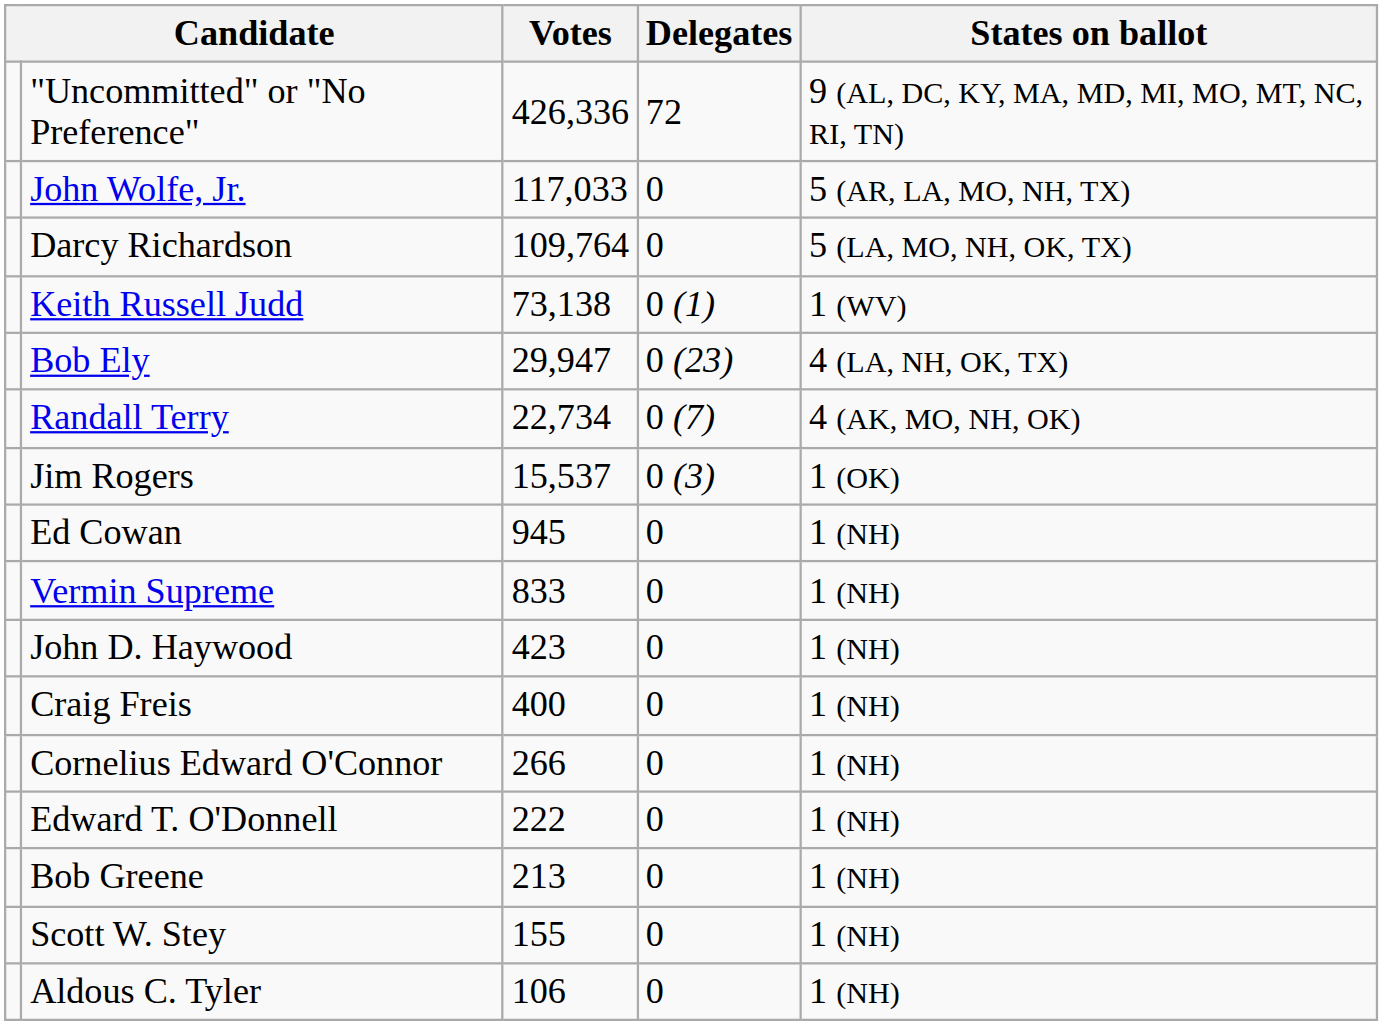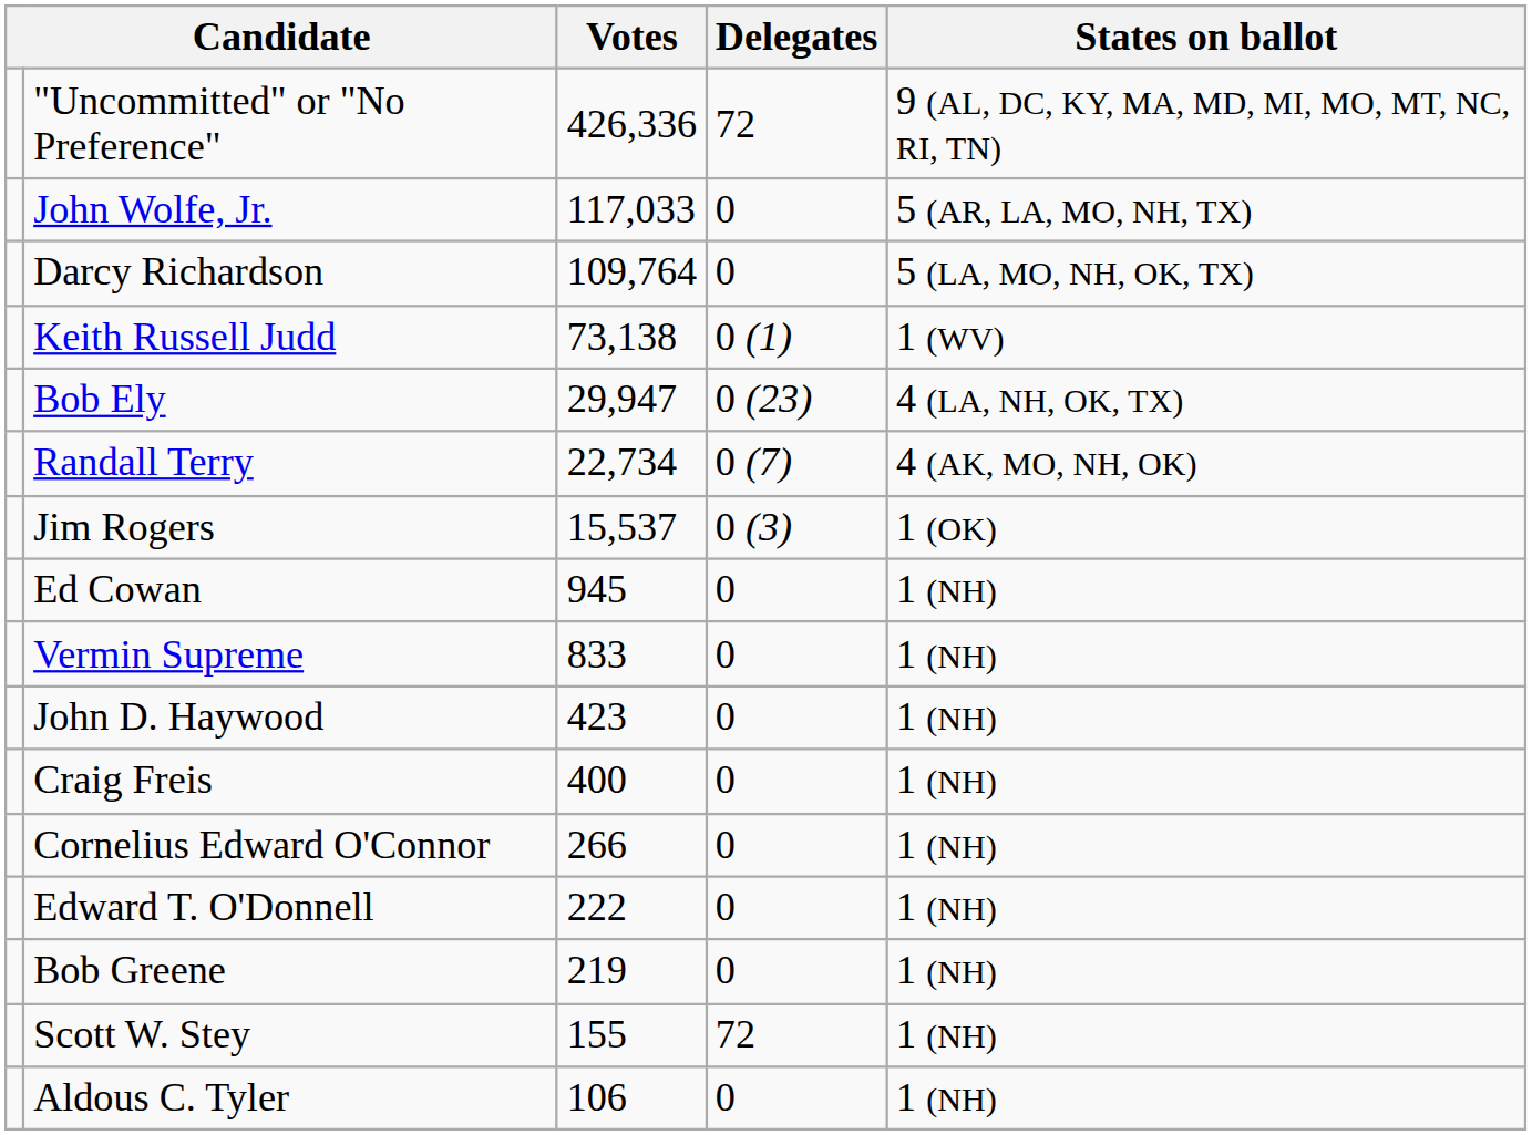Bob Greene | Votes: 213 -> 219
Scott W. Stey | Delegates: 0 -> 72
